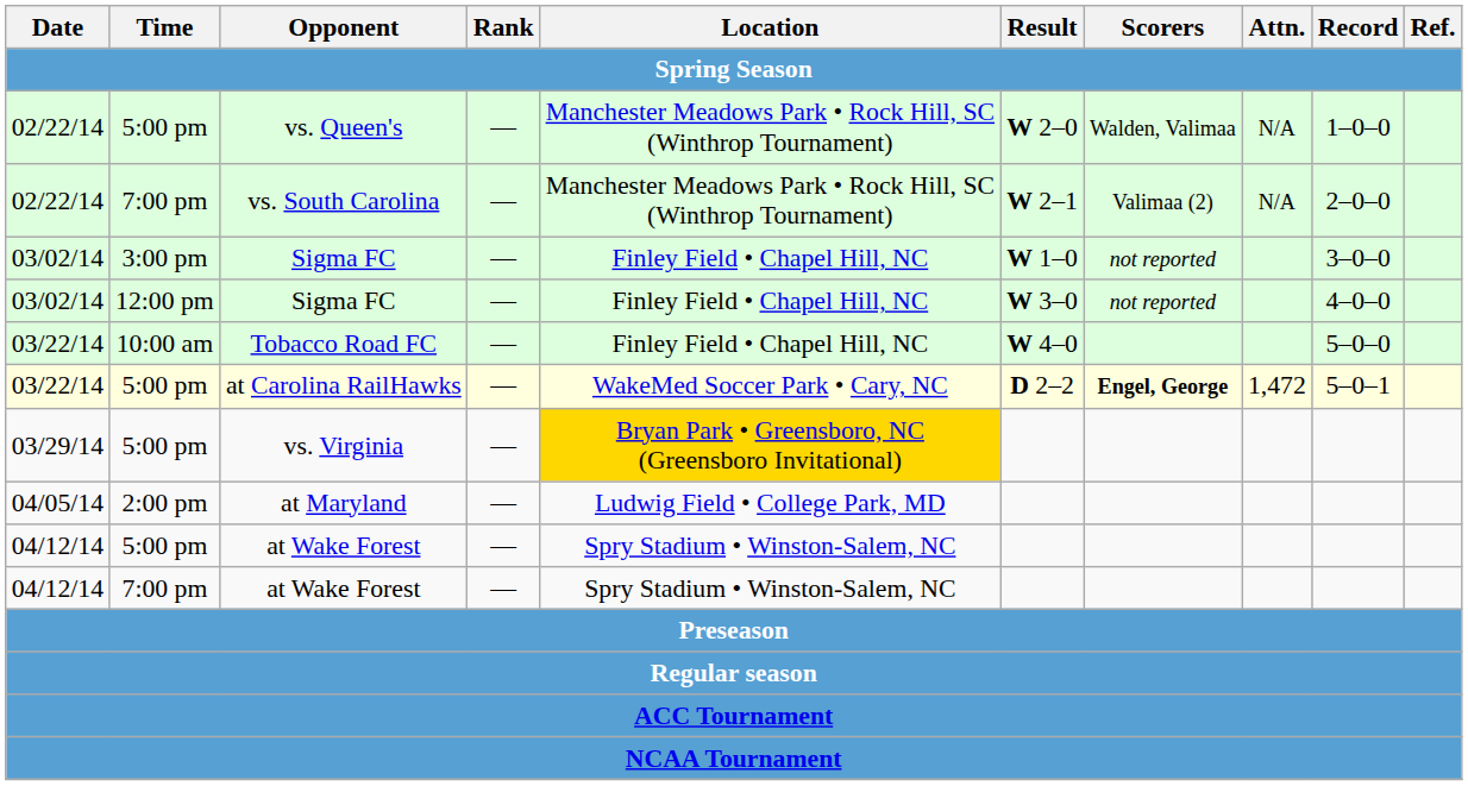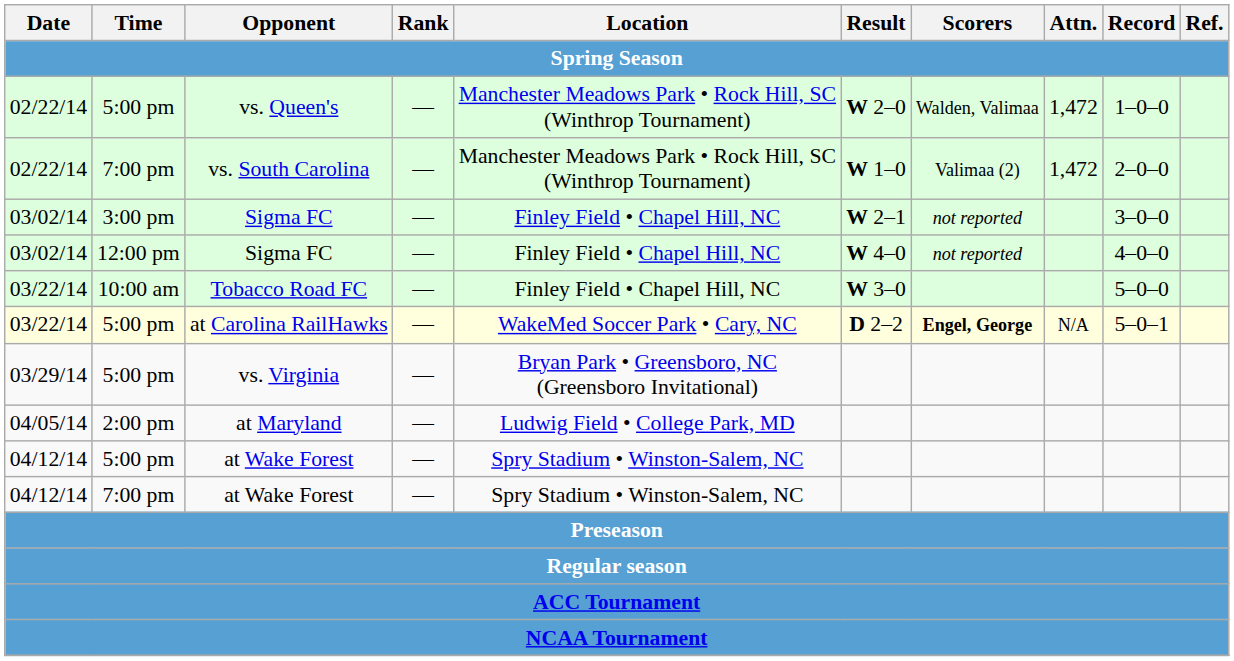vs. Queen's | Attn.: N/A -> 1,472
vs. South Carolina | Result: W 2–1 -> W 1–0
vs. South Carolina | Attn.: N/A -> 1,472
3:00 pm / Sigma FC | Result: W 1–0 -> W 2–1
12:00 pm / Sigma FC | Result: W 3–0 -> W 4–0
Tobacco Road FC | Result: W 4–0 -> W 3–0
at Carolina RailHawks | Attn.: 1,472 -> N/A
vs. Virginia | Location: gold background -> no background
